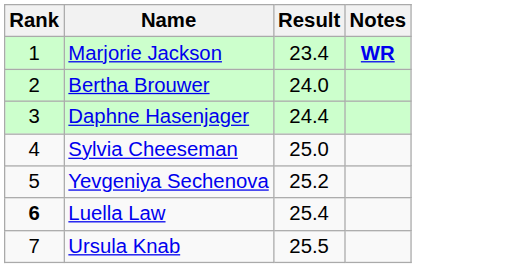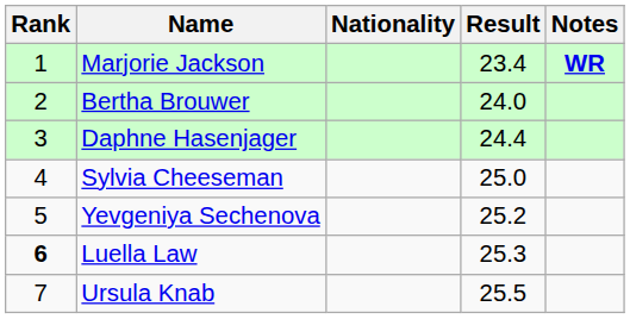+ column: Nationality
Luella Law | Result: 25.4 -> 25.3
